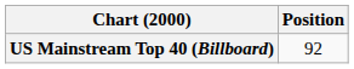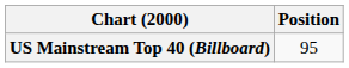US Mainstream Top 40 (Billboard) | Position: 92 -> 95
